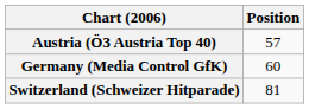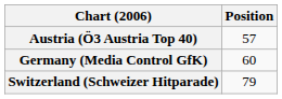Switzerland (Schweizer Hitparade) | Position: 81 -> 79
